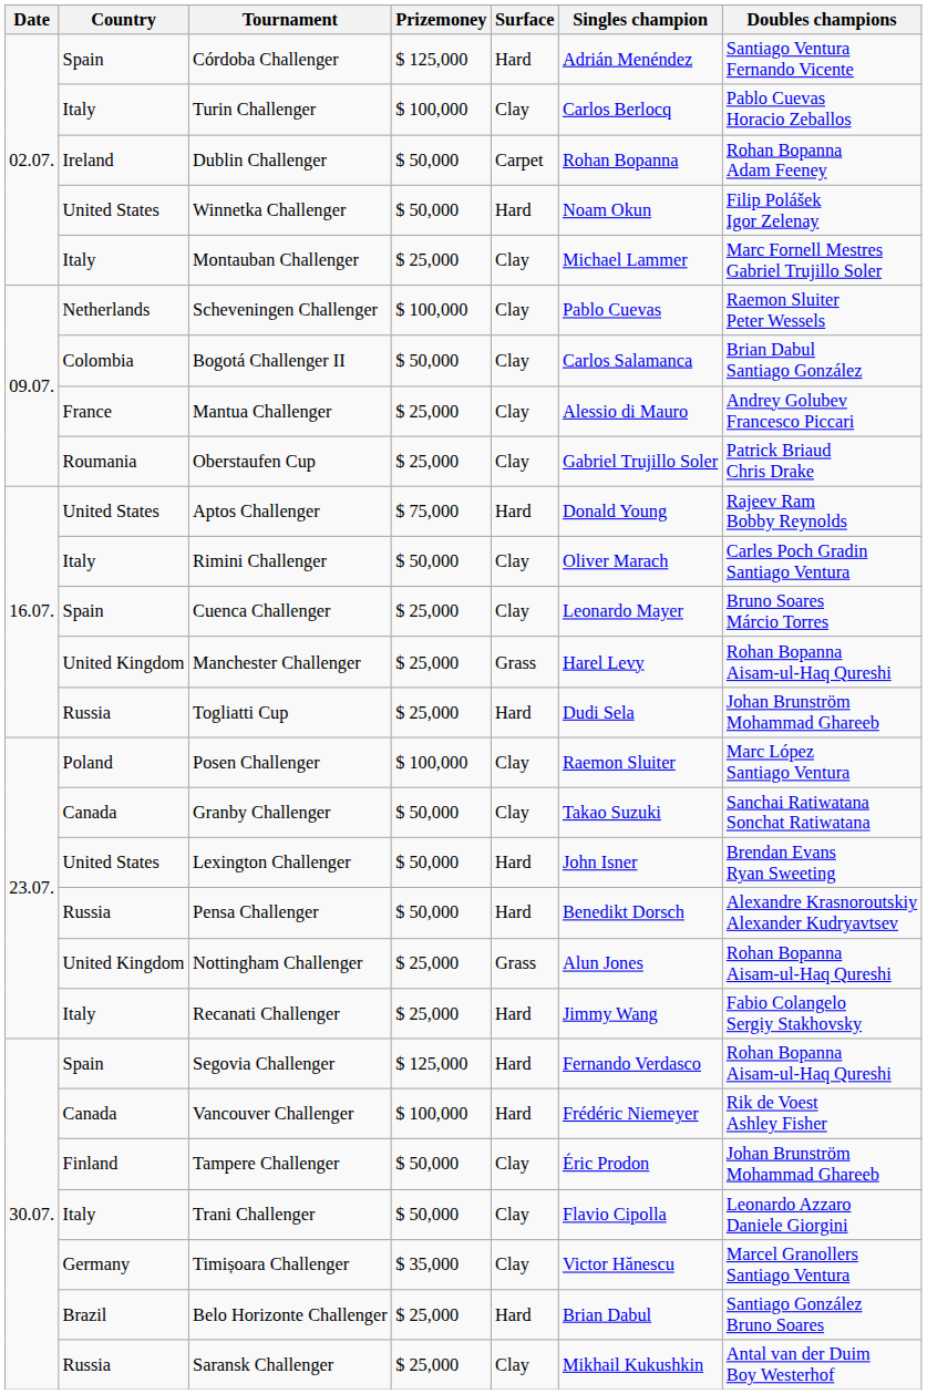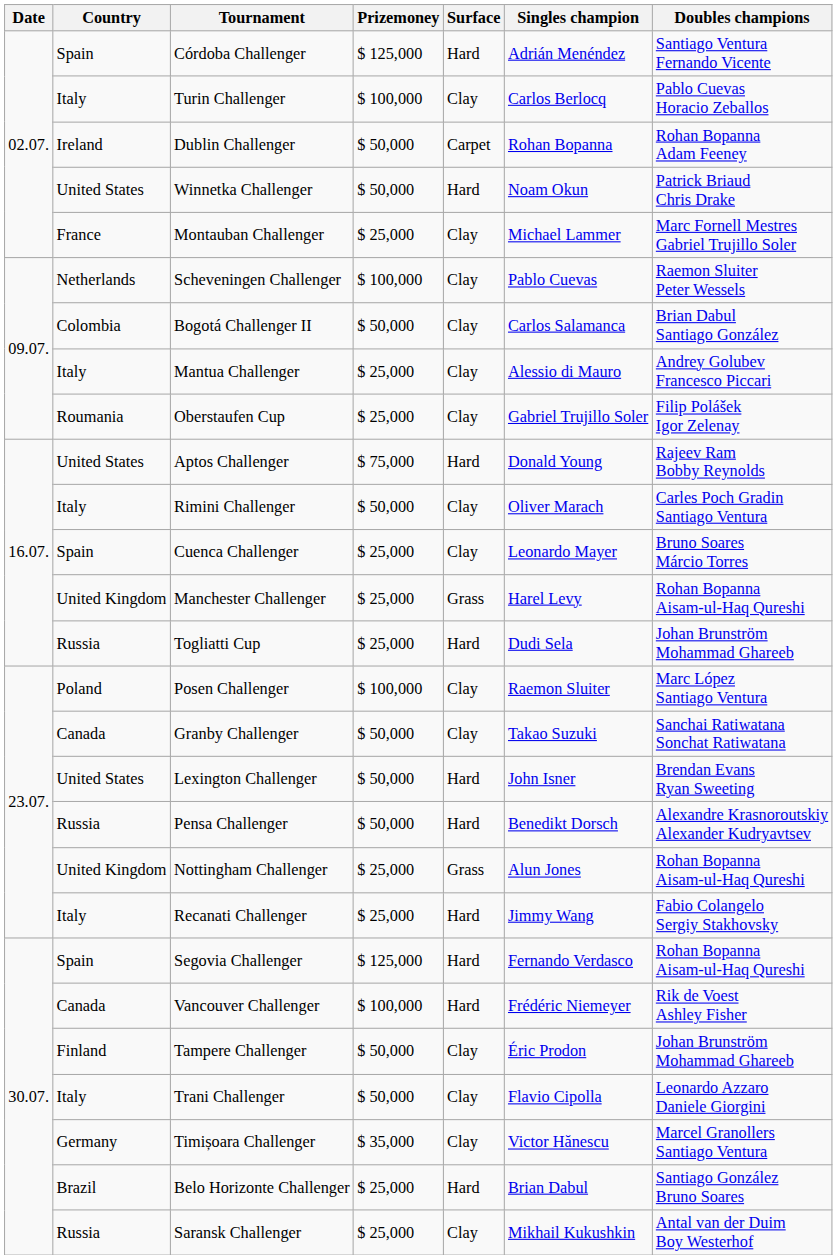Winnetka Challenger | Doubles champions: Filip Polášek Igor Zelenay -> Patrick Briaud Chris Drake
Montauban Challenger | Country: Italy -> France
Mantua Challenger | Country: France -> Italy
Oberstaufen Cup | Doubles champions: Patrick Briaud Chris Drake -> Filip Polášek Igor Zelenay
